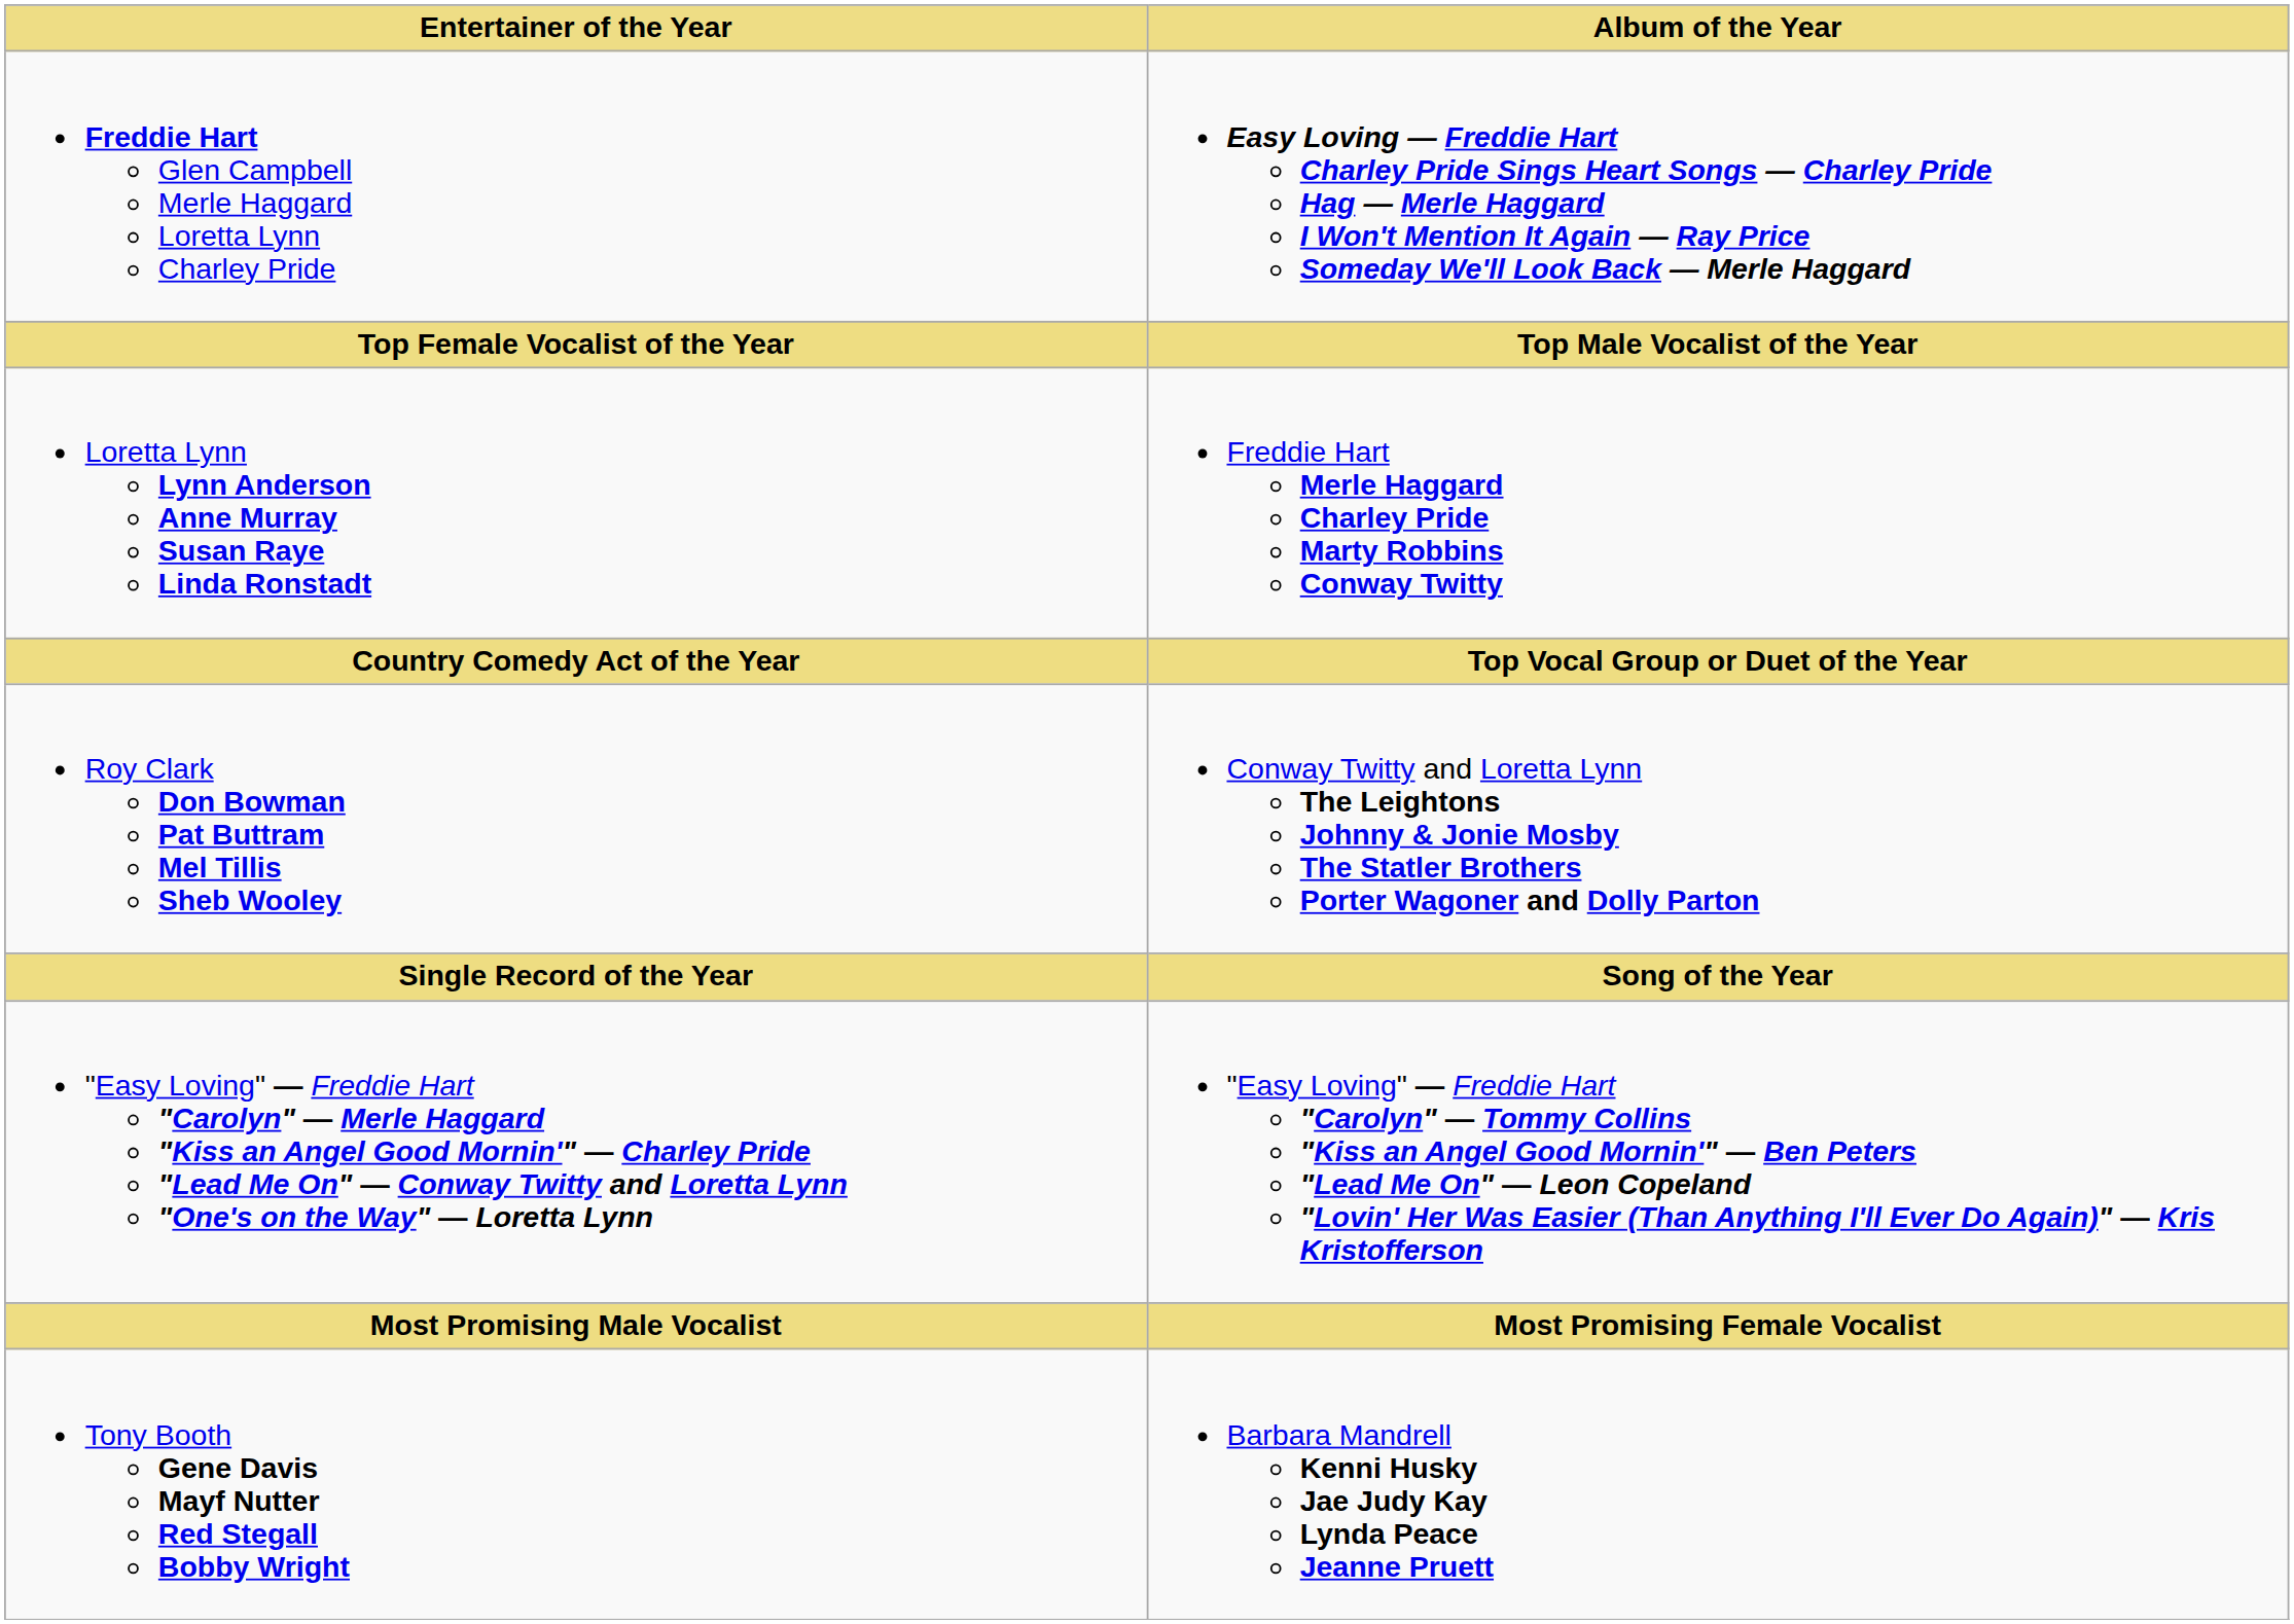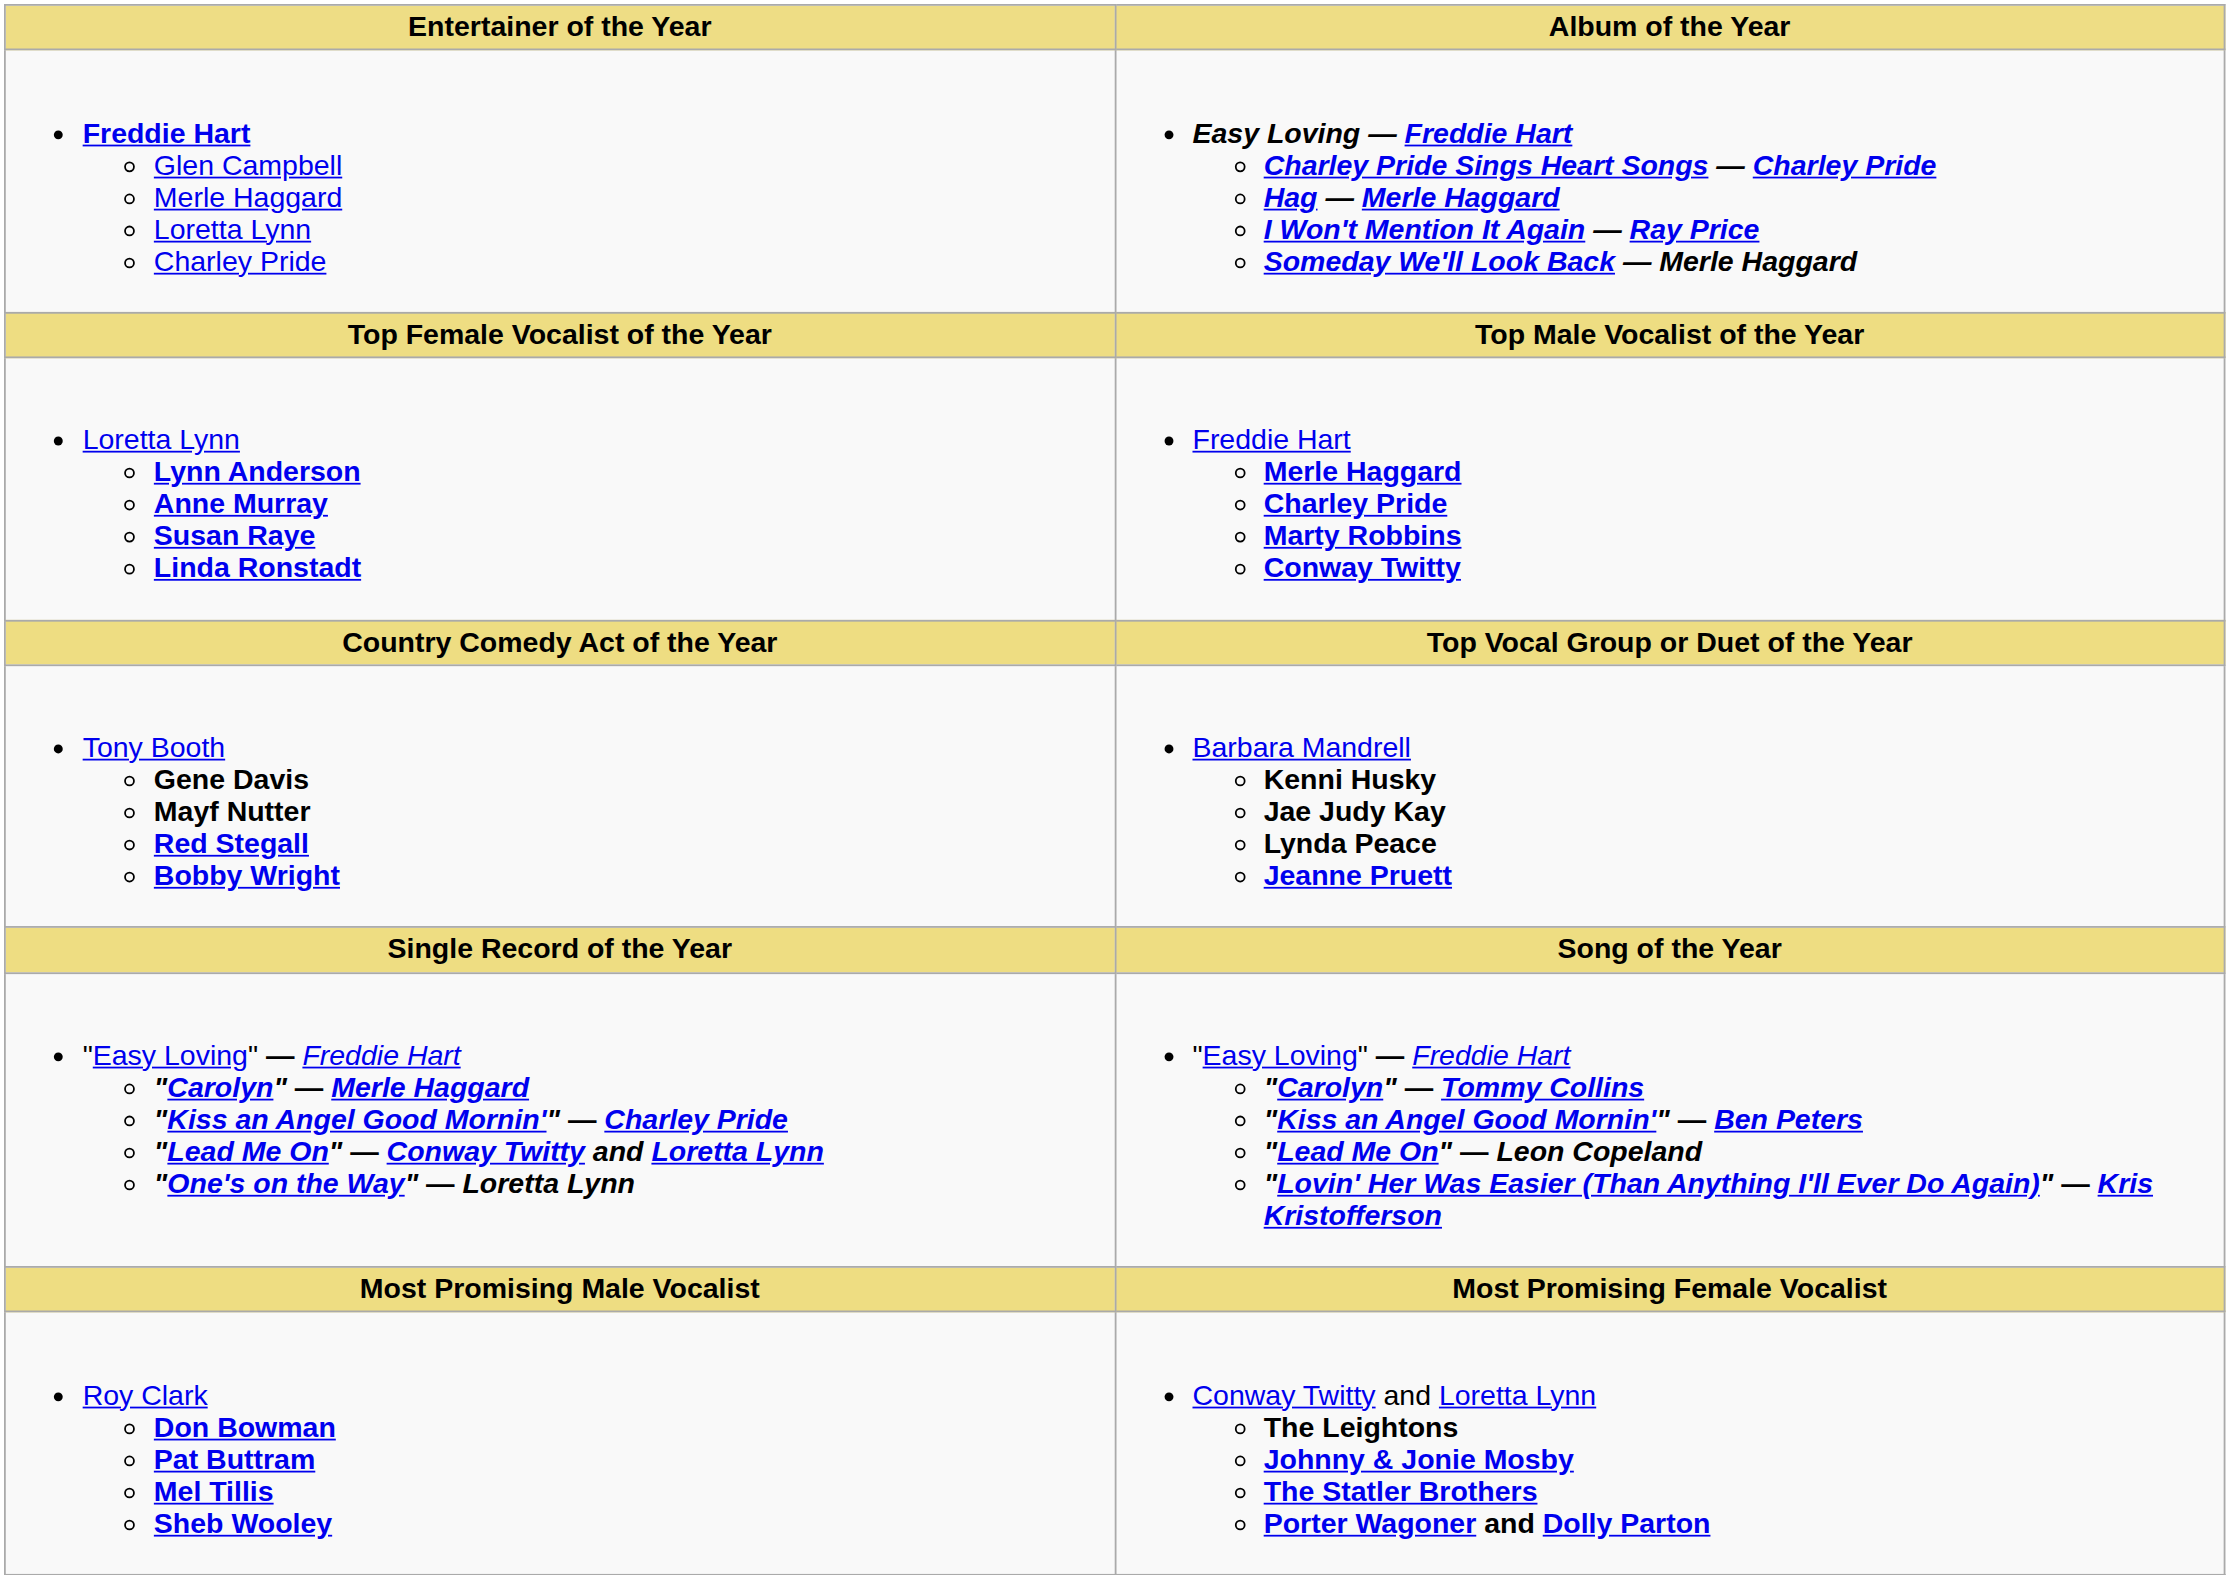rows swapped: Roy Clark Don Bowman Pat Buttram Mel Tillis Sheb Wooley <-> Tony Booth Gene Davis Mayf Nutter Red Stegall Bobby Wright
